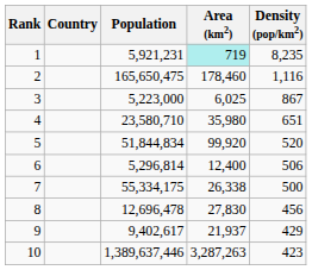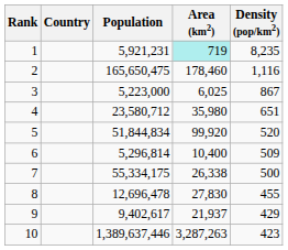4 | Population: 23,580,710 -> 23,580,712
6 | Area (km2): 12,400 -> 10,400
6 | Density (pop/km2): 506 -> 509
8 | Density (pop/km2): 456 -> 455
